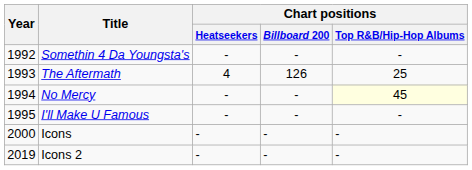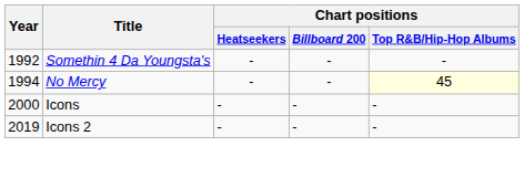- row: 1993 | The Aftermath | 4 | 126 | 25
- row: 1995 | I'll Make U Famous | - | - | -
